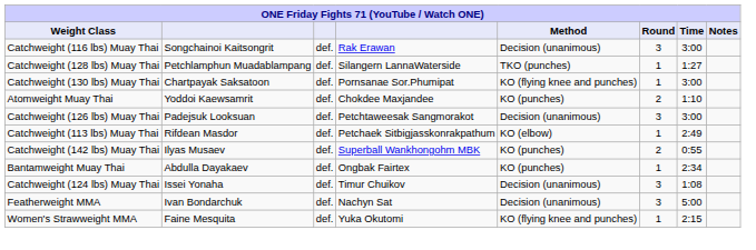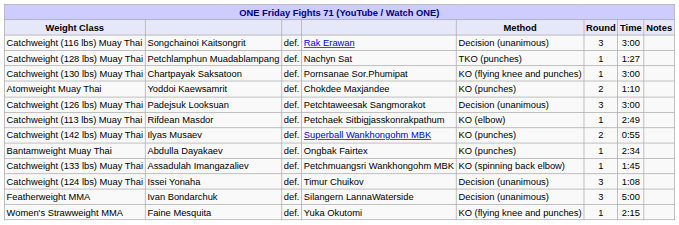Catchweight (128 lbs) Muay Thai | column 4: Silangern LannaWaterside -> Nachyn Sat
+ row: Catchweight (133 lbs) Muay Thai | Assadulah Imangazaliev | def. | Petchmuangsri Wankhongohm MBK | KO (spinning back elbow) | 1 | 1:45
Featherweight MMA | column 4: Nachyn Sat -> Silangern LannaWaterside
